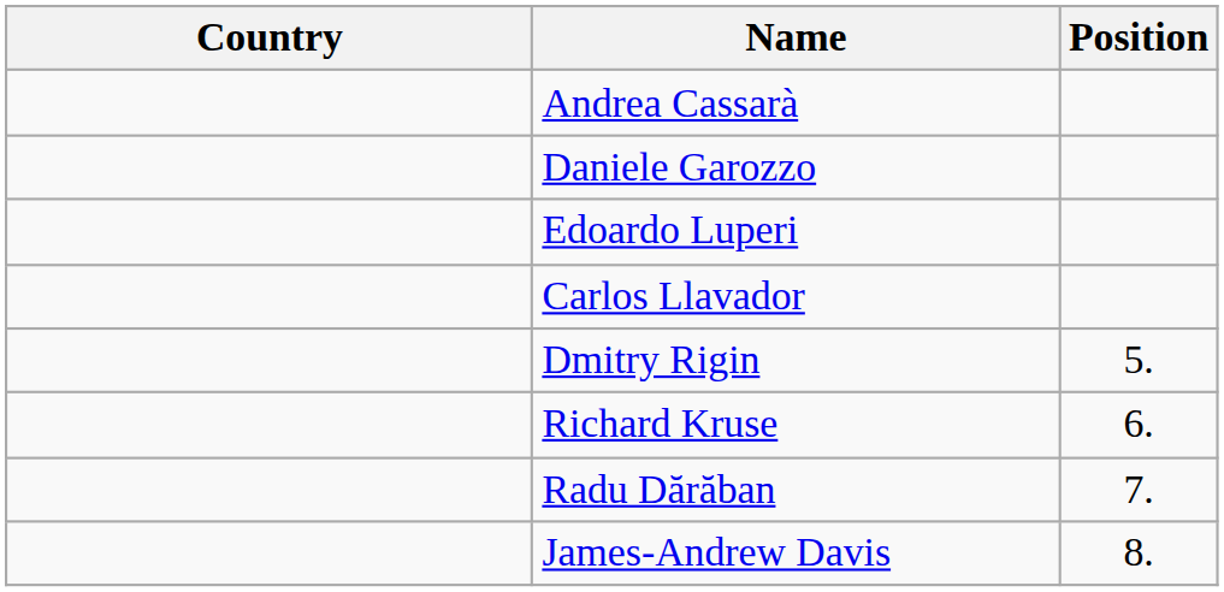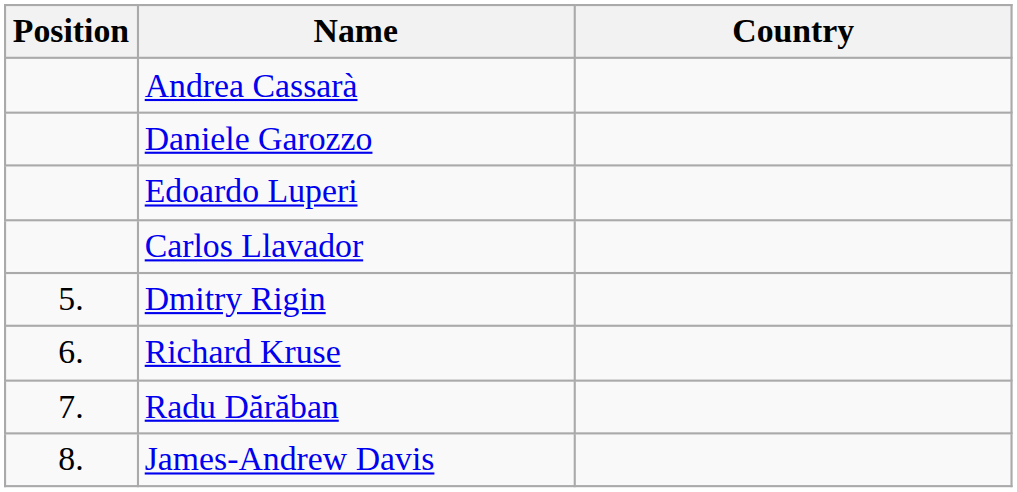columns swapped: Position <-> Country
